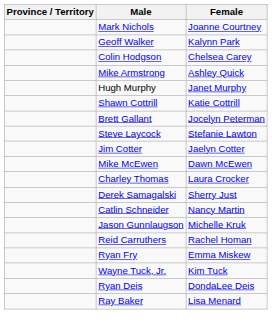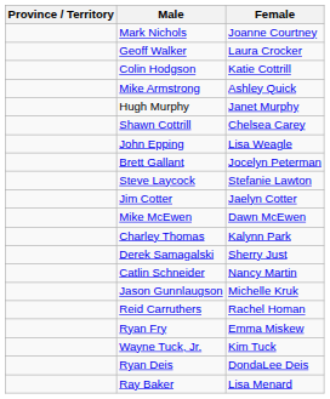Geoff Walker | Female: Kalynn Park -> Laura Crocker
Colin Hodgson | Female: Chelsea Carey -> Katie Cottrill
Shawn Cottrill | Female: Katie Cottrill -> Chelsea Carey
+ row: John Epping | Lisa Weagle
Charley Thomas | Female: Laura Crocker -> Kalynn Park
